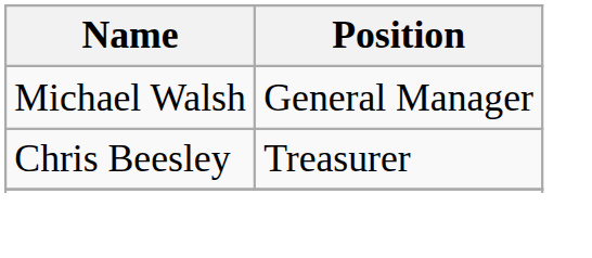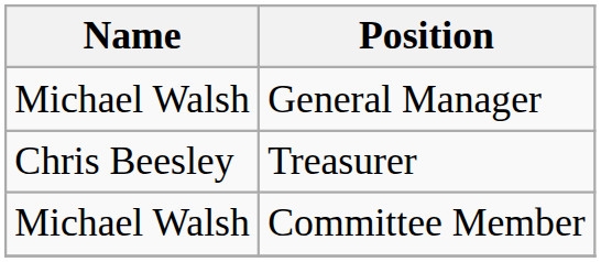+ row: Michael Walsh | Committee Member
